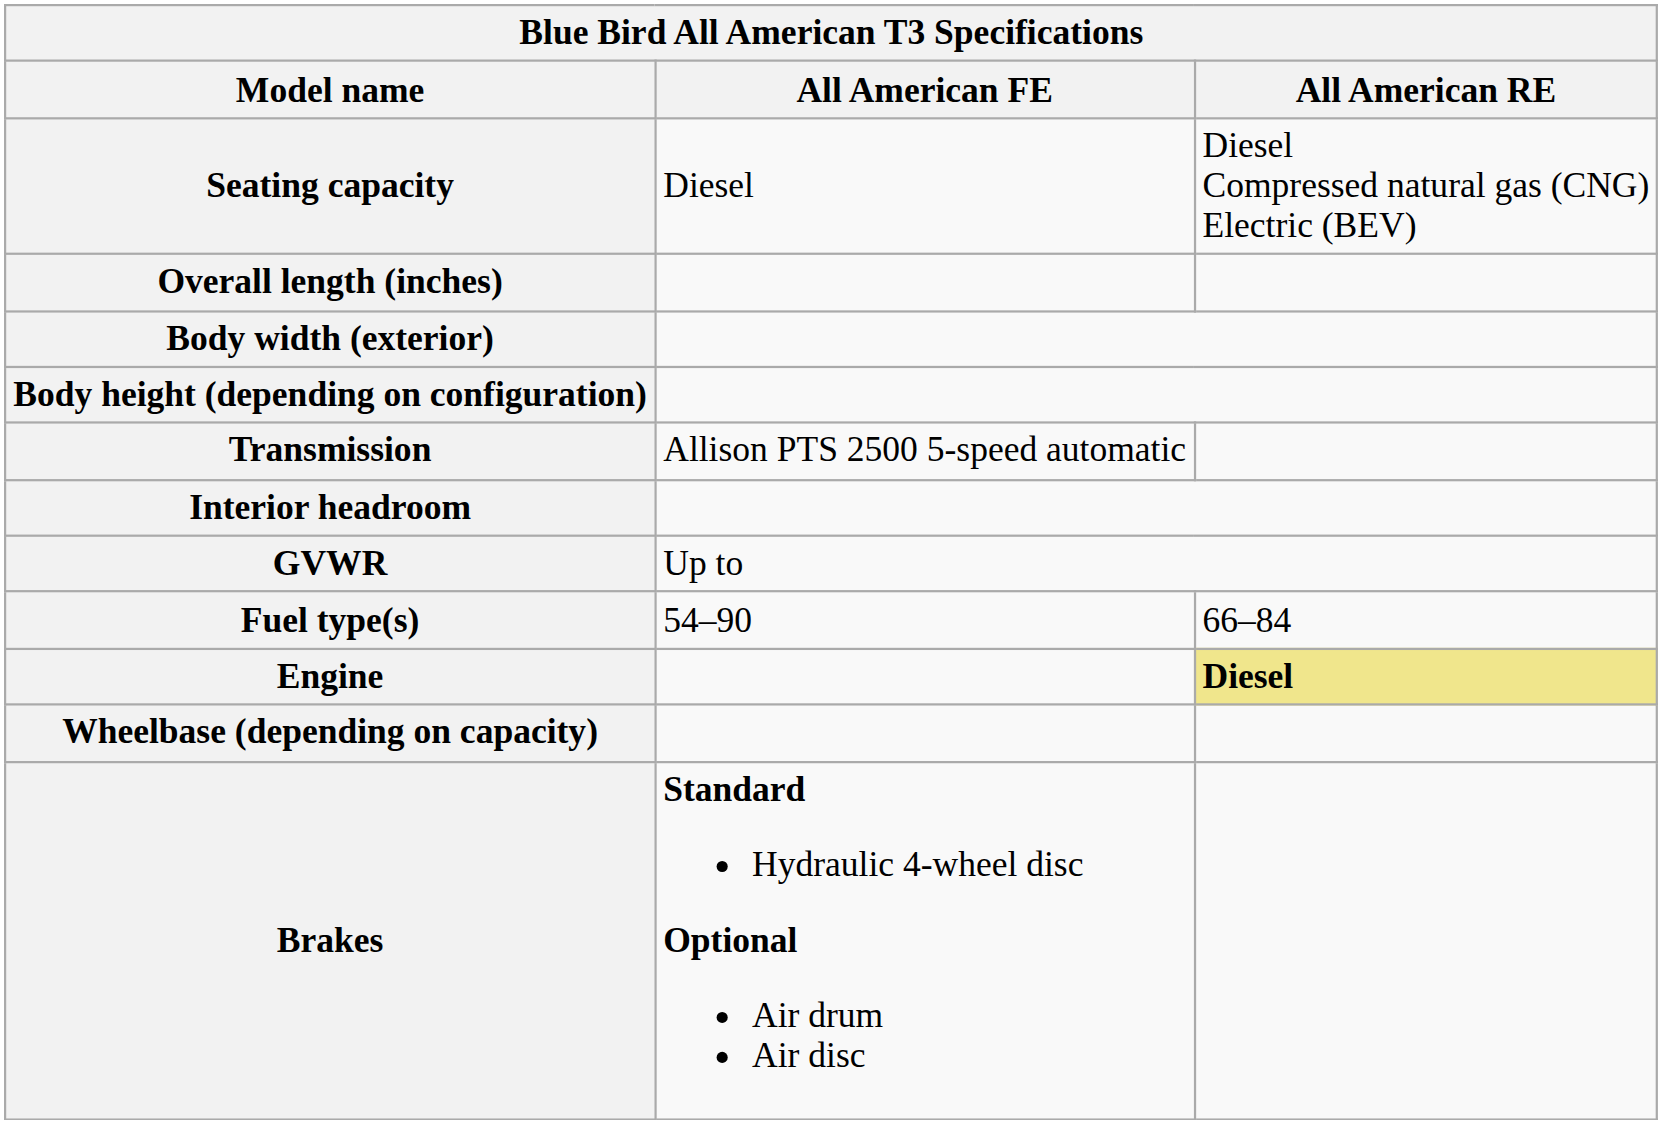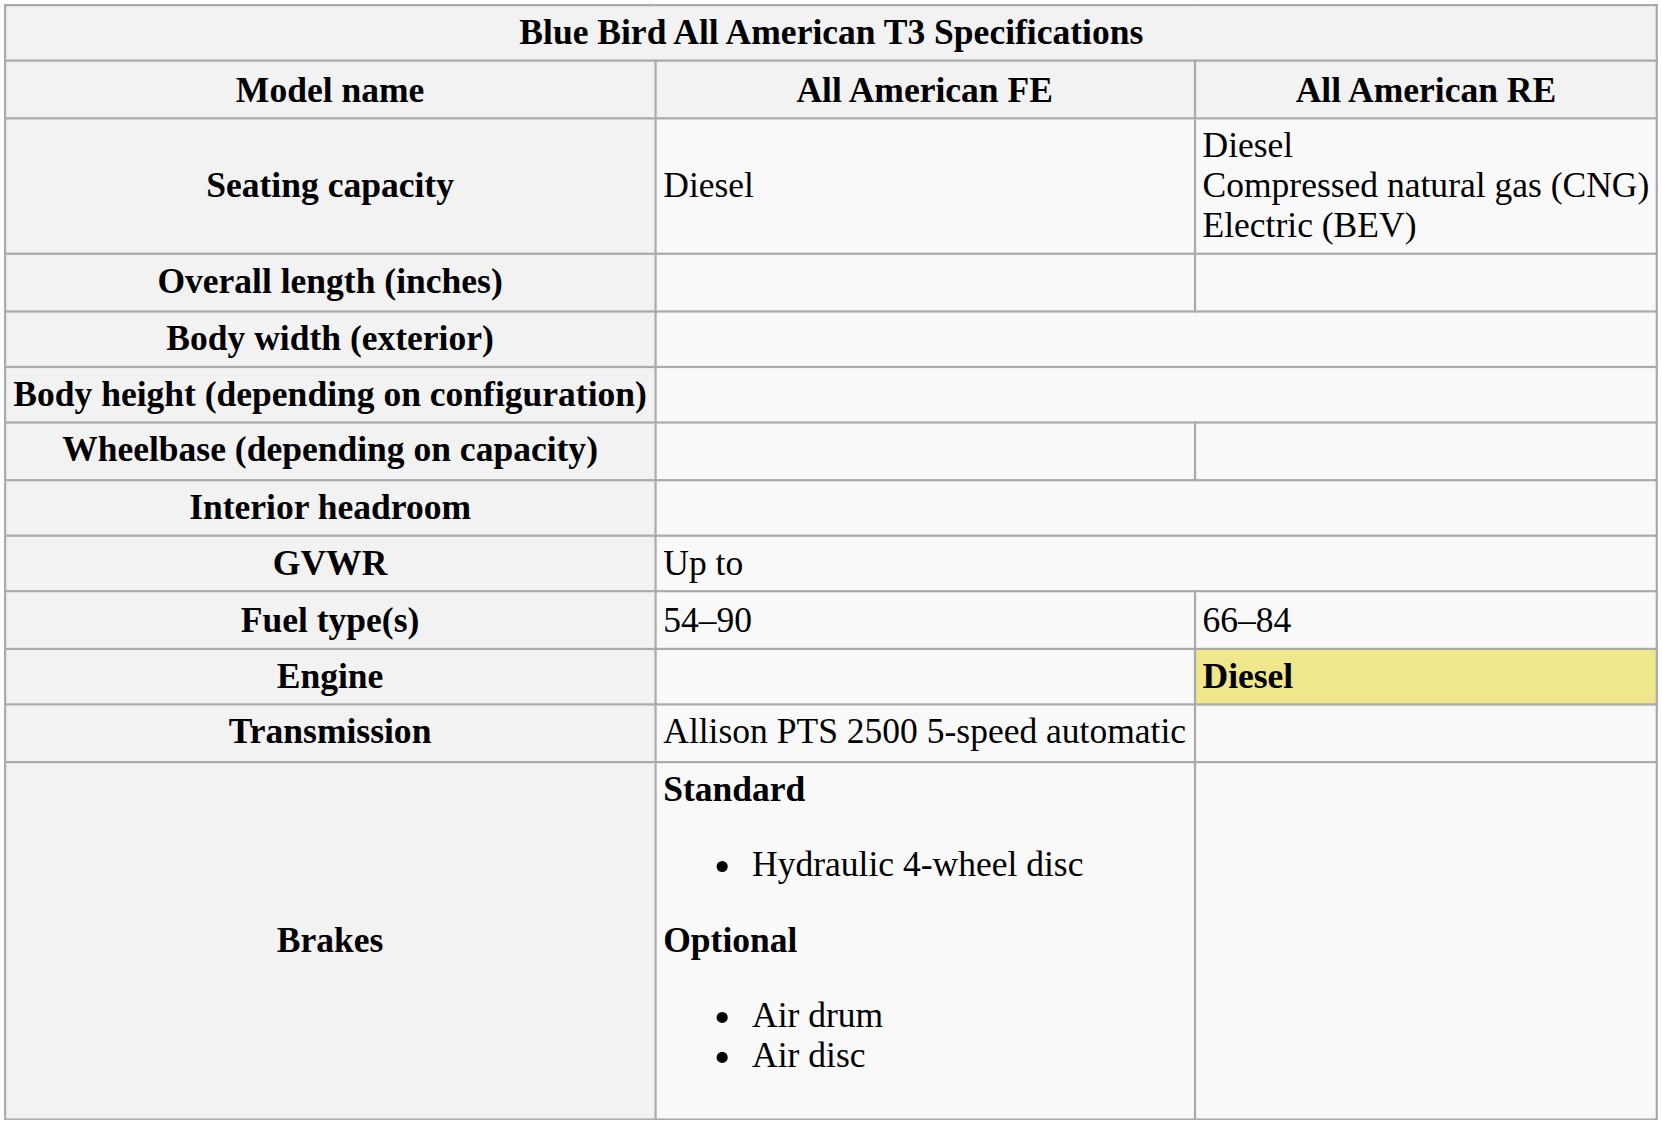rows swapped: Wheelbase (depending on capacity) <-> Transmission
